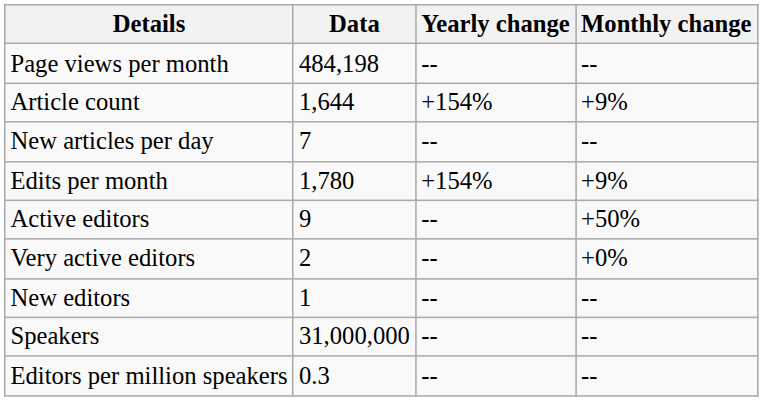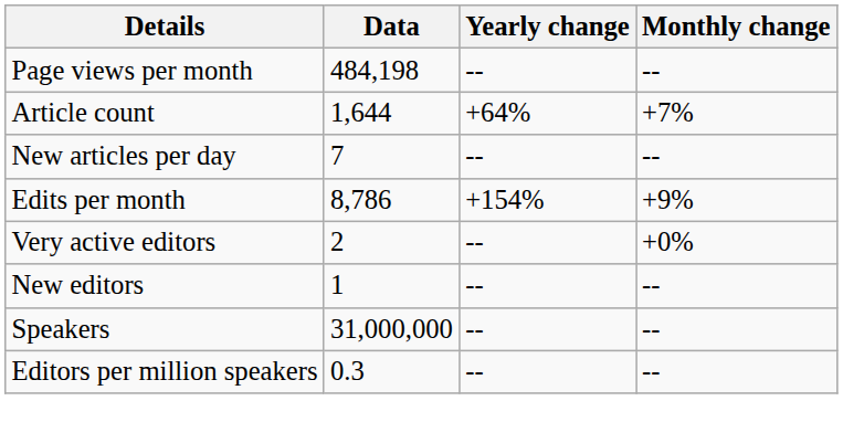Article count | Yearly change: +154% -> +64%
Article count | Monthly change: +9% -> +7%
Edits per month | Data: 1,780 -> 8,786
- row: Active editors | 9 | -- | +50%
